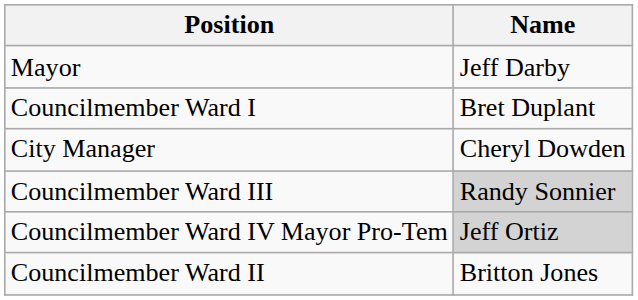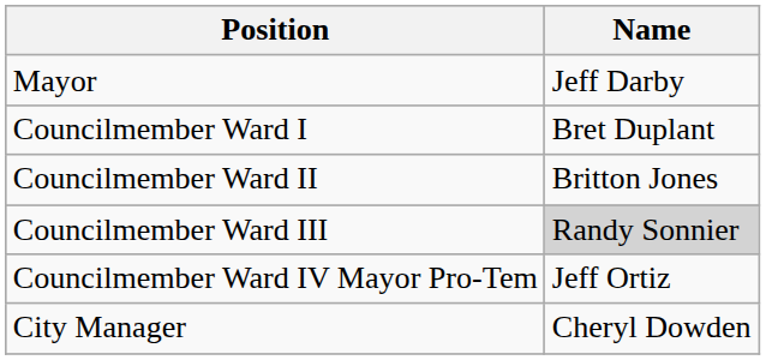rows swapped: Councilmember Ward II <-> City Manager
Councilmember Ward IV Mayor Pro-Tem | Name: lightgrey background -> no background
